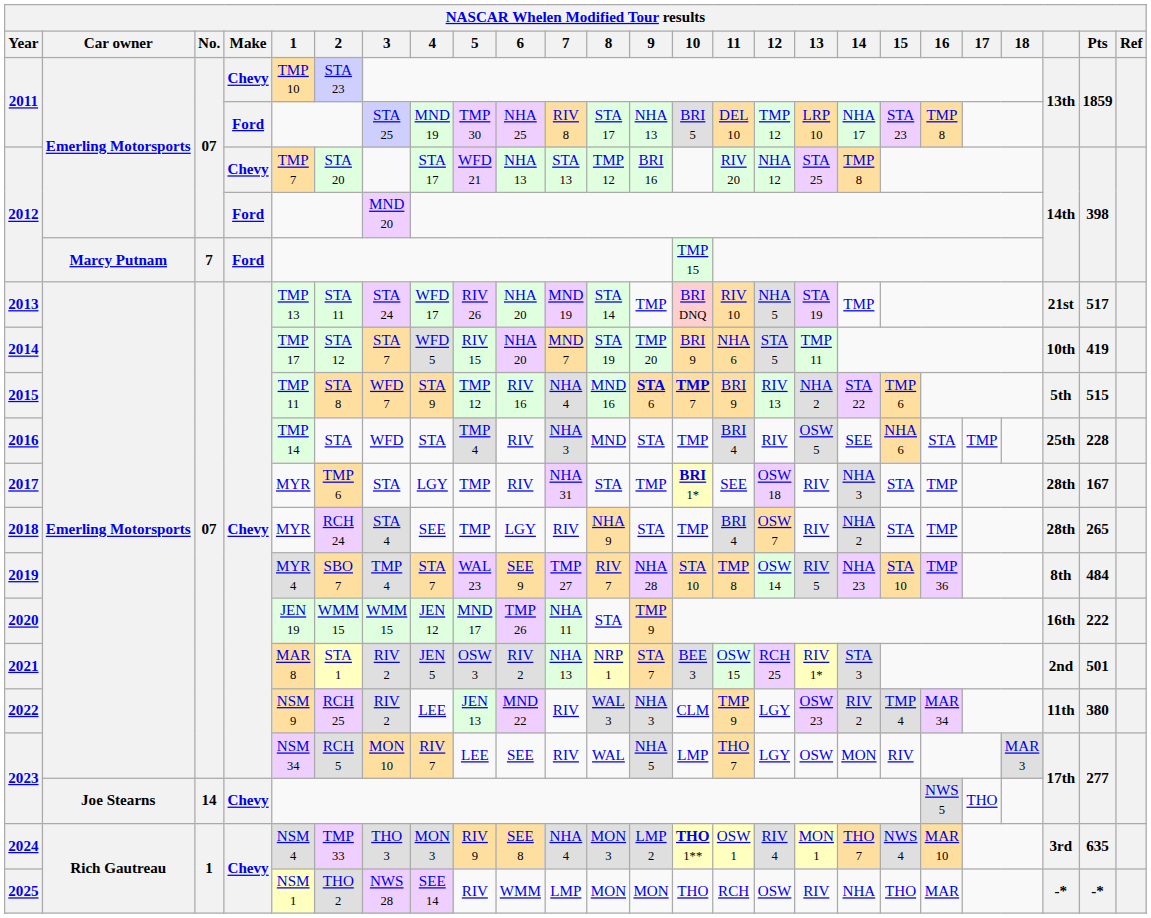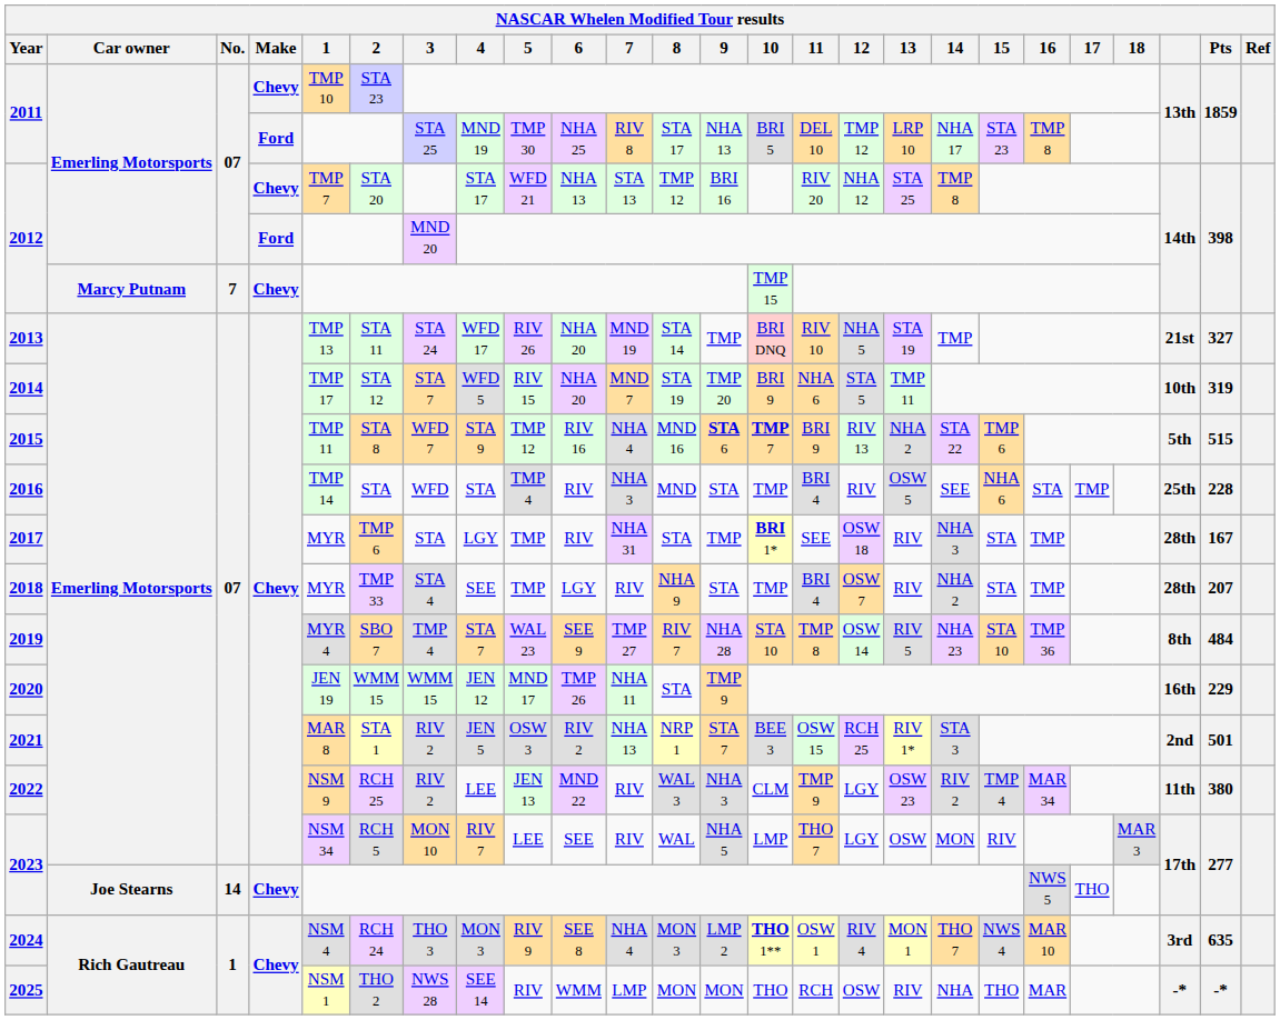2012 / Marcy Putnam | Make: Ford -> Chevy
2013 | Pts: 517 -> 327
2014 | Pts: 419 -> 319
2018 | 2: RCH 24 -> TMP 33
2018 | Pts: 265 -> 207
2020 | Pts: 222 -> 229
2024 | 2: TMP 33 -> RCH 24
